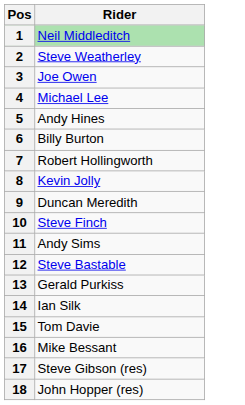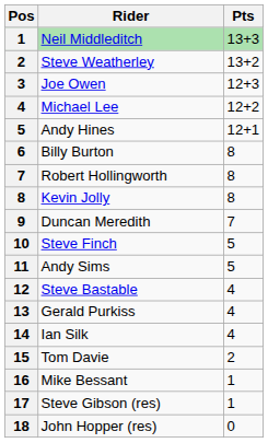+ column: Pts | 13+3 | 13+2 | 12+3 | 12+2 | 12+1 | 8 | 8 | 8 | 7 | 5 | 5 | 4 | 4 | 4 | 2 | 1 | 1 | 0
